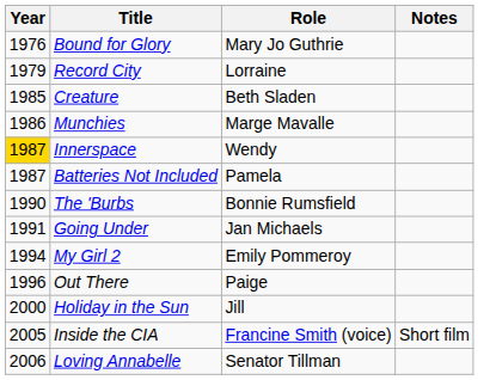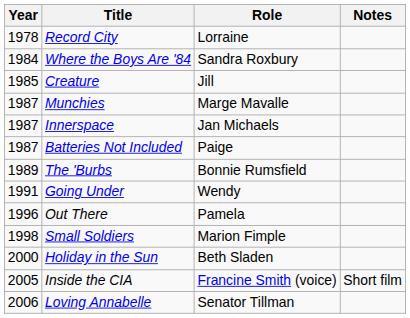- row: 1976 | Bound for Glory | Mary Jo Guthrie
Record City | Year: 1979 -> 1978
+ row: 1984 | Where the Boys Are '84 | Sandra Roxbury
Creature | Role: Beth Sladen -> Jill
Munchies | Year: 1986 -> 1987
Innerspace | Year: gold background -> no background
Innerspace | Role: Wendy -> Jan Michaels
Batteries Not Included | Role: Pamela -> Paige
The 'Burbs | Year: 1990 -> 1989
Going Under | Role: Jan Michaels -> Wendy
- row: 1994 | My Girl 2 | Emily Pommeroy
Out There | Role: Paige -> Pamela
+ row: 1998 | Small Soldiers | Marion Fimple
Holiday in the Sun | Role: Jill -> Beth Sladen
